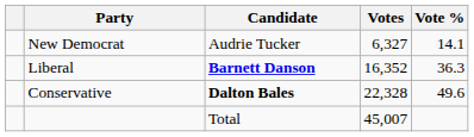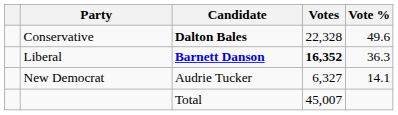rows swapped: Conservative <-> New Democrat
Liberal | Votes: normal -> bold
